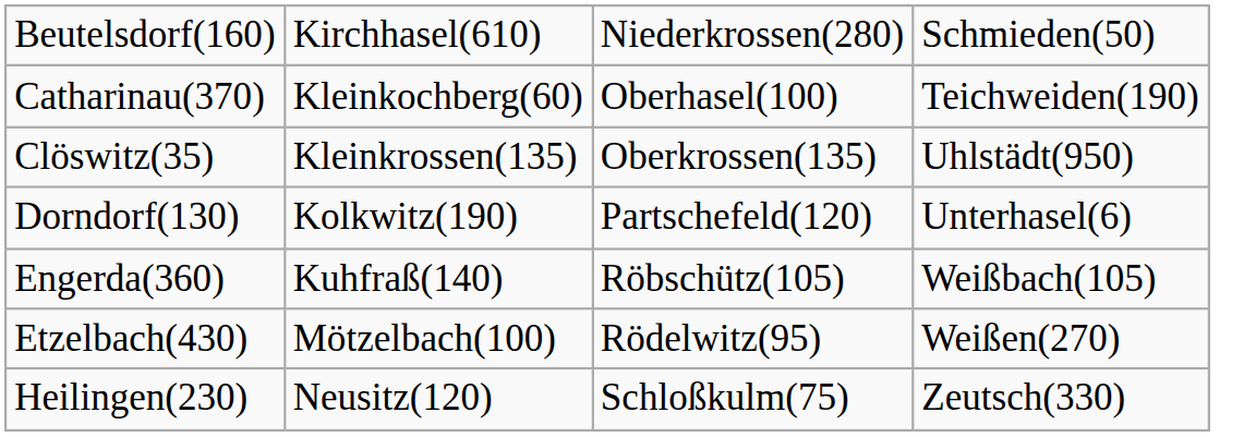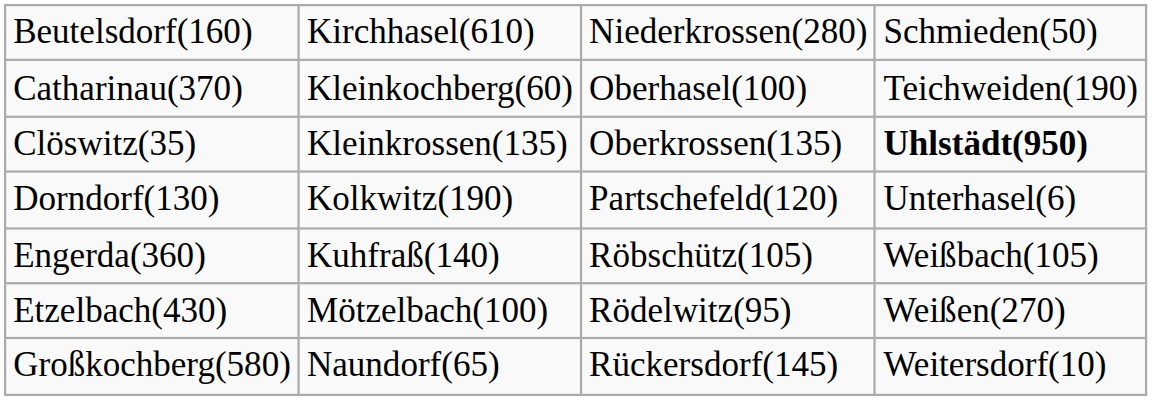Clöswitz(35) | column 4: normal -> bold
+ row: Großkochberg(580) | Naundorf(65) | Rückersdorf(145) | Weitersdorf(10)
- row: Heilingen(230) | Neusitz(120) | Schloßkulm(75) | Zeutsch(330)
